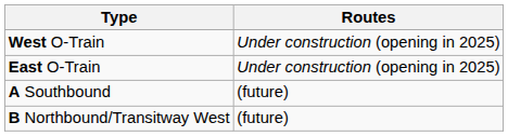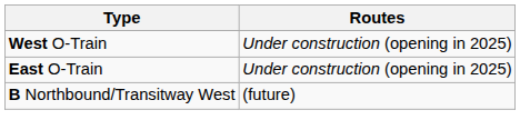- row: A Southbound | (future)
